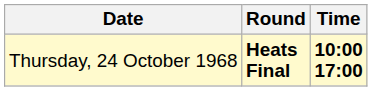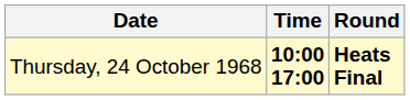columns swapped: Time <-> Round
